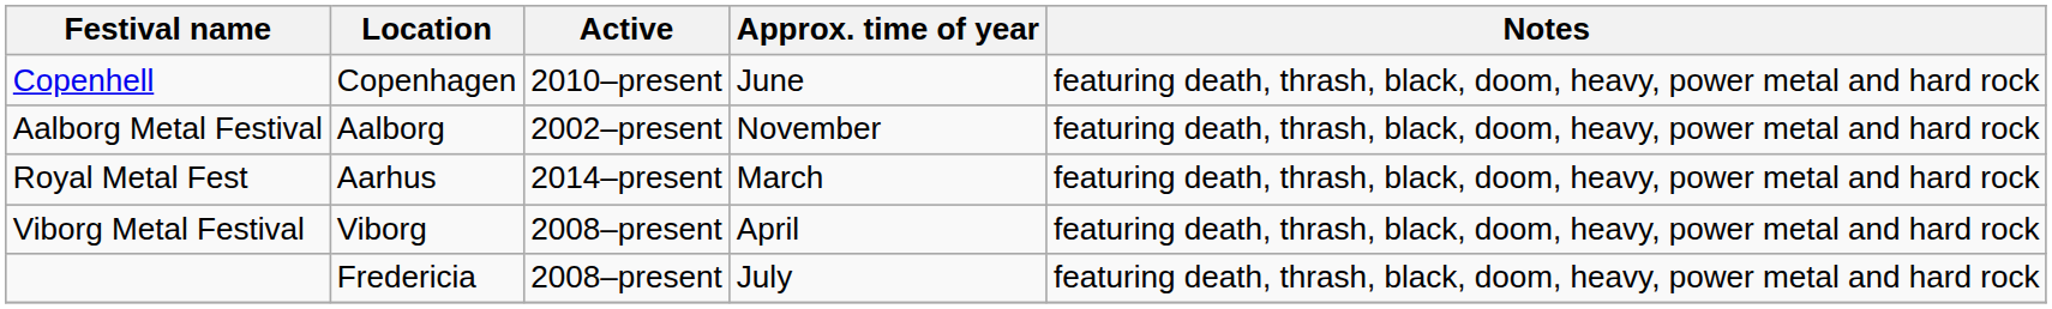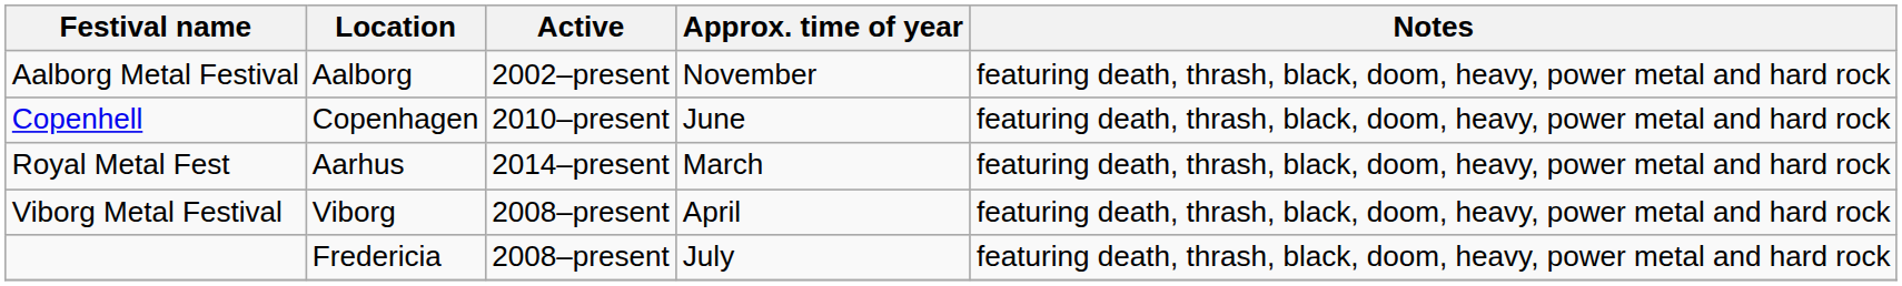rows swapped: Copenhell <-> Aalborg Metal Festival
